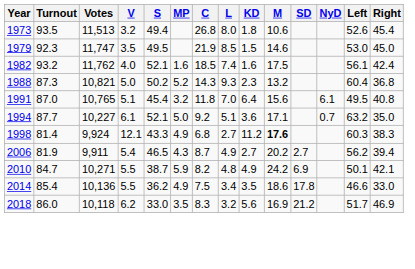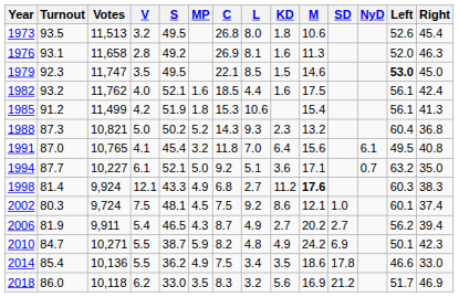1973 | S: 49.4 -> 49.5
+ row: 1976 | 93.1 | 11,658 | 2.8 | 49.2 | 26.9 | 8.1 | 1.6 | 11.3 | 52.0 | 46.3
1979 | C: 21.9 -> 22.1
1979 | Left: normal -> bold
1982 | L: 7.4 -> 4.4
+ row: 1985 | 91.2 | 11,499 | 4.2 | 51.9 | 1.8 | 15.3 | 10.6 | 15.4 | 56.1 | 41.3
1991 | V: 5.1 -> 4.1
+ row: 2002 | 80.3 | 9,724 | 7.5 | 48.1 | 4.5 | 7.5 | 9.2 | 8.6 | 12.1 | 1.0 | 60.1 | 37.4
2010 | Right: 42.1 -> 42.3
